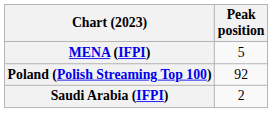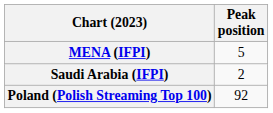rows swapped: Poland (Polish Streaming Top 100) <-> Saudi Arabia (IFPI)
